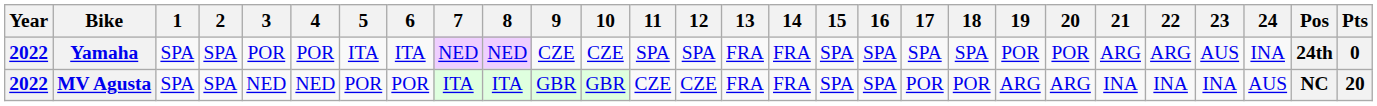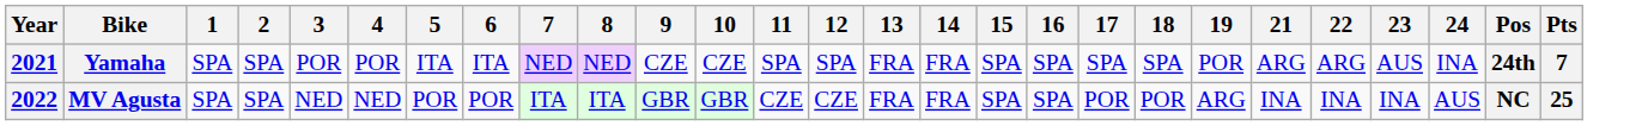- column: 20 | POR | ARG
Yamaha | Year: 2022 -> 2021
Yamaha | Pts: 0 -> 7
MV Agusta | Pts: 20 -> 25
